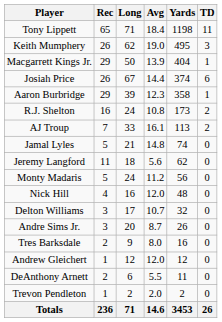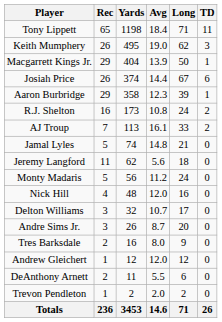columns swapped: Yards <-> Long
